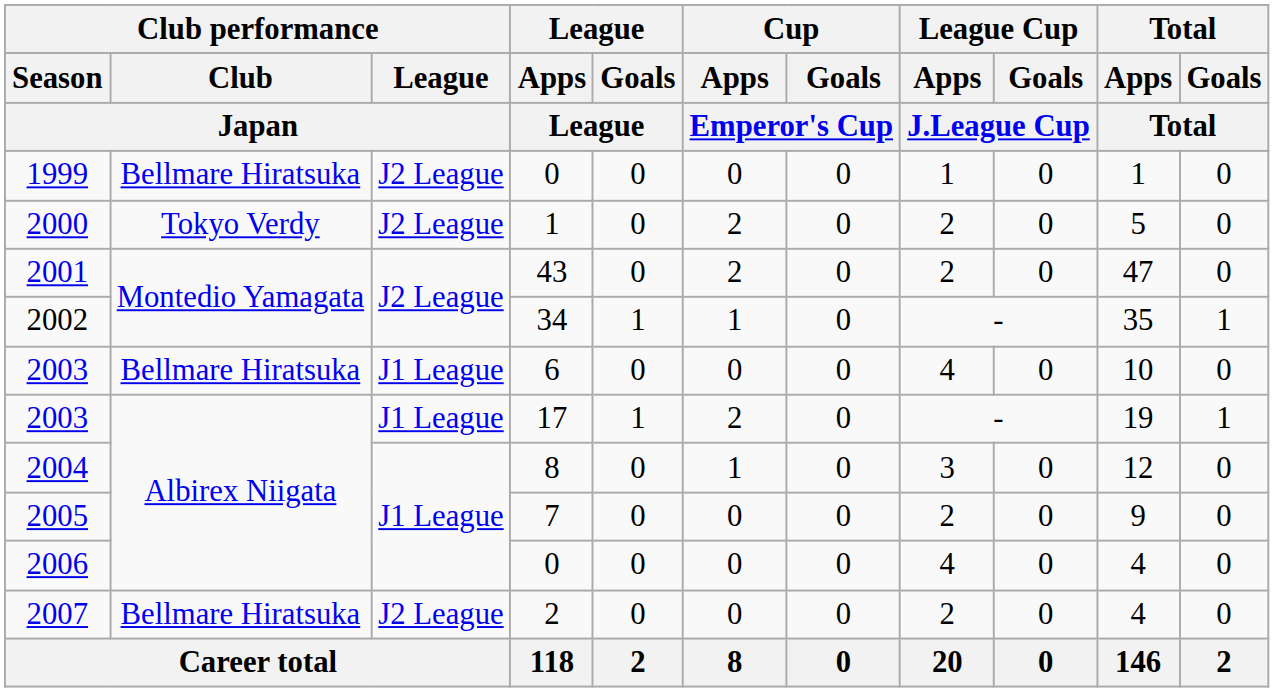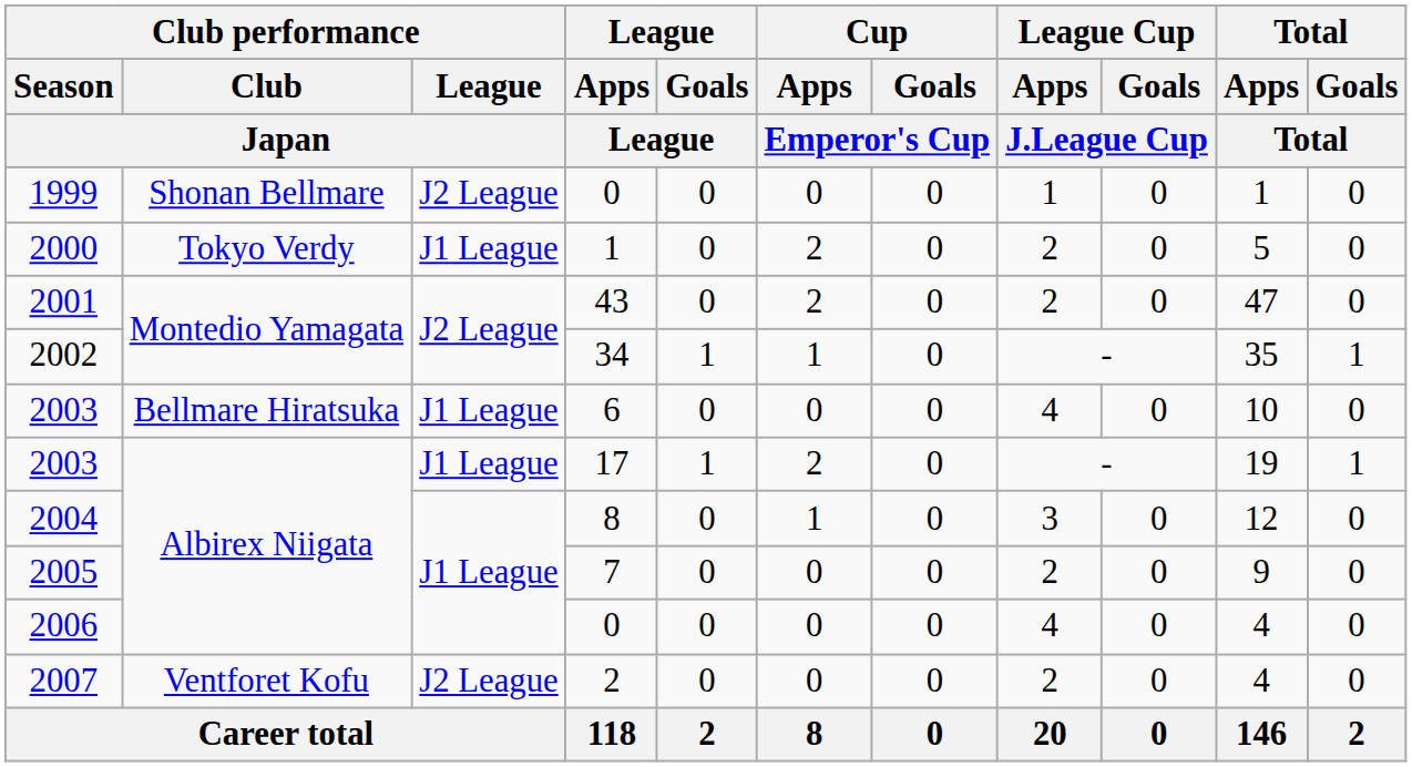1999 | Club performance / Club / Japan: Bellmare Hiratsuka -> Shonan Bellmare
2000 | Club performance / League / Japan: J2 League -> J1 League
2007 | Club performance / Club / Japan: Bellmare Hiratsuka -> Ventforet Kofu
